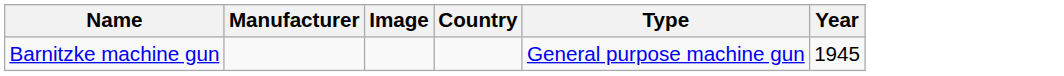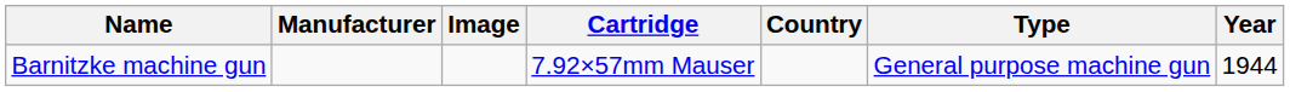+ column: Cartridge | 7.92×57mm Mauser
Barnitzke machine gun | Year: 1945 -> 1944
